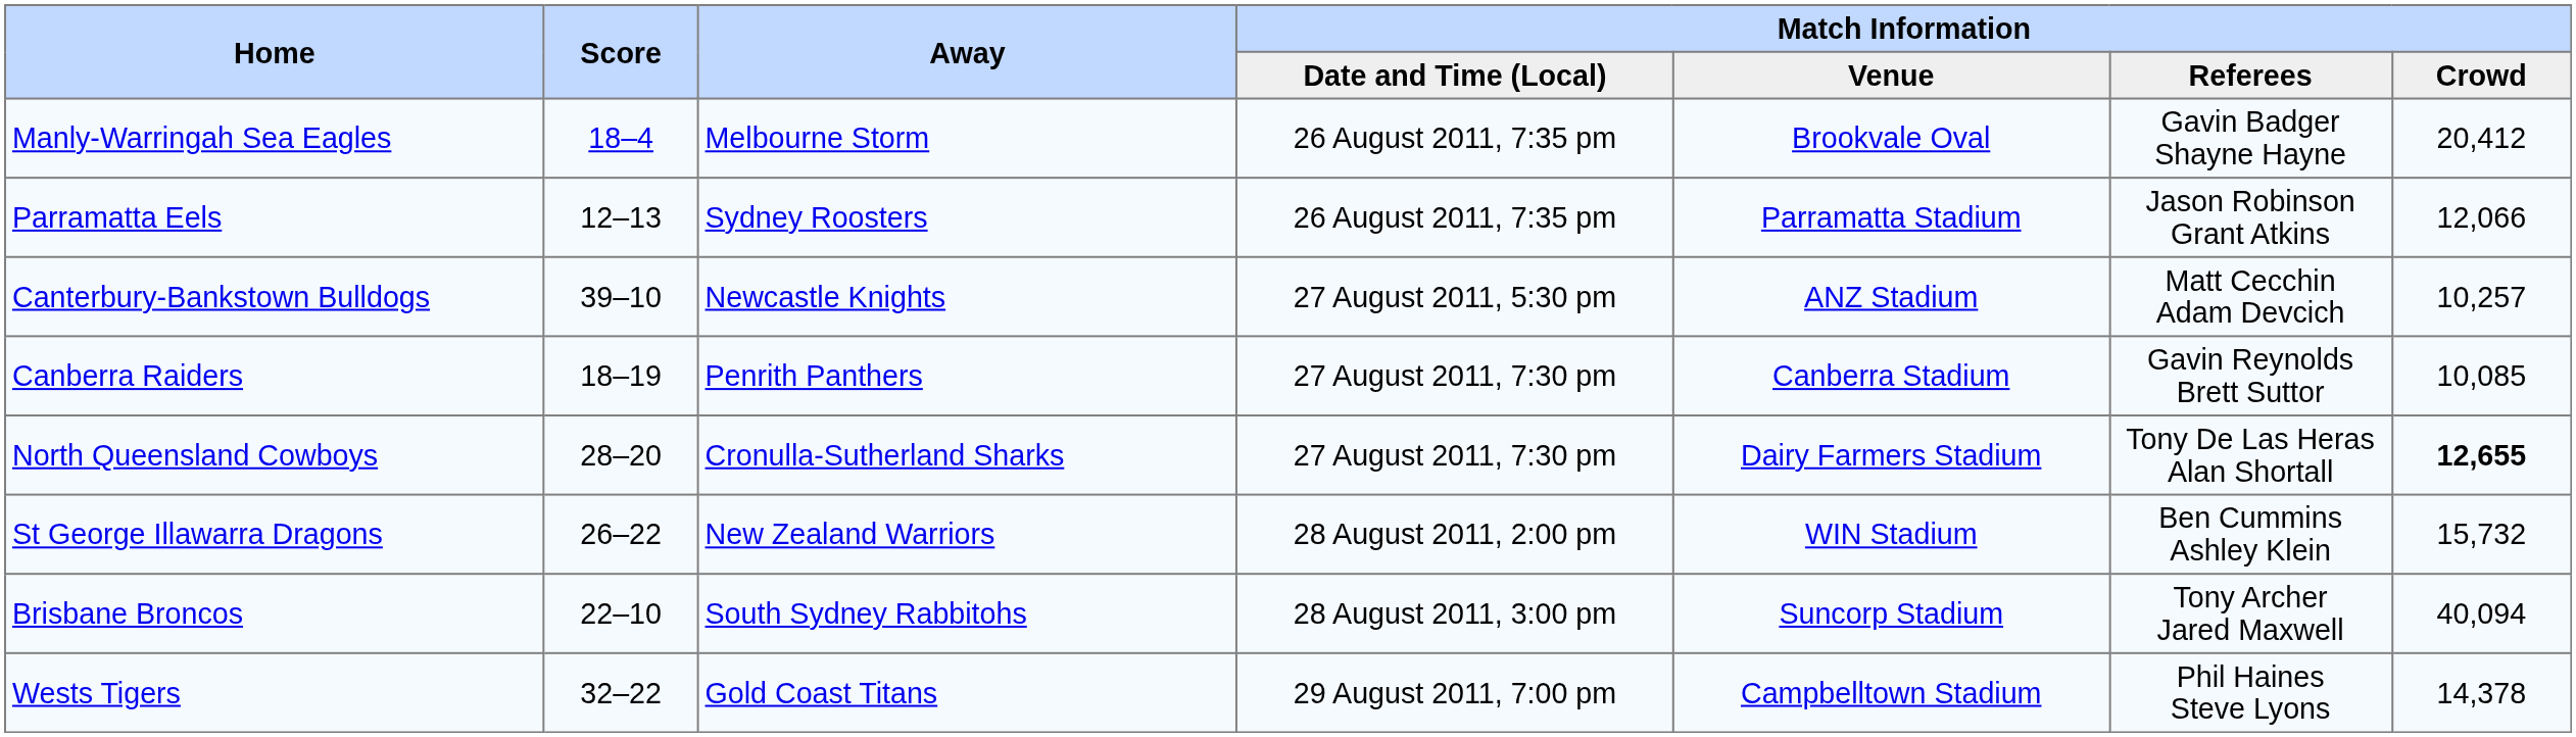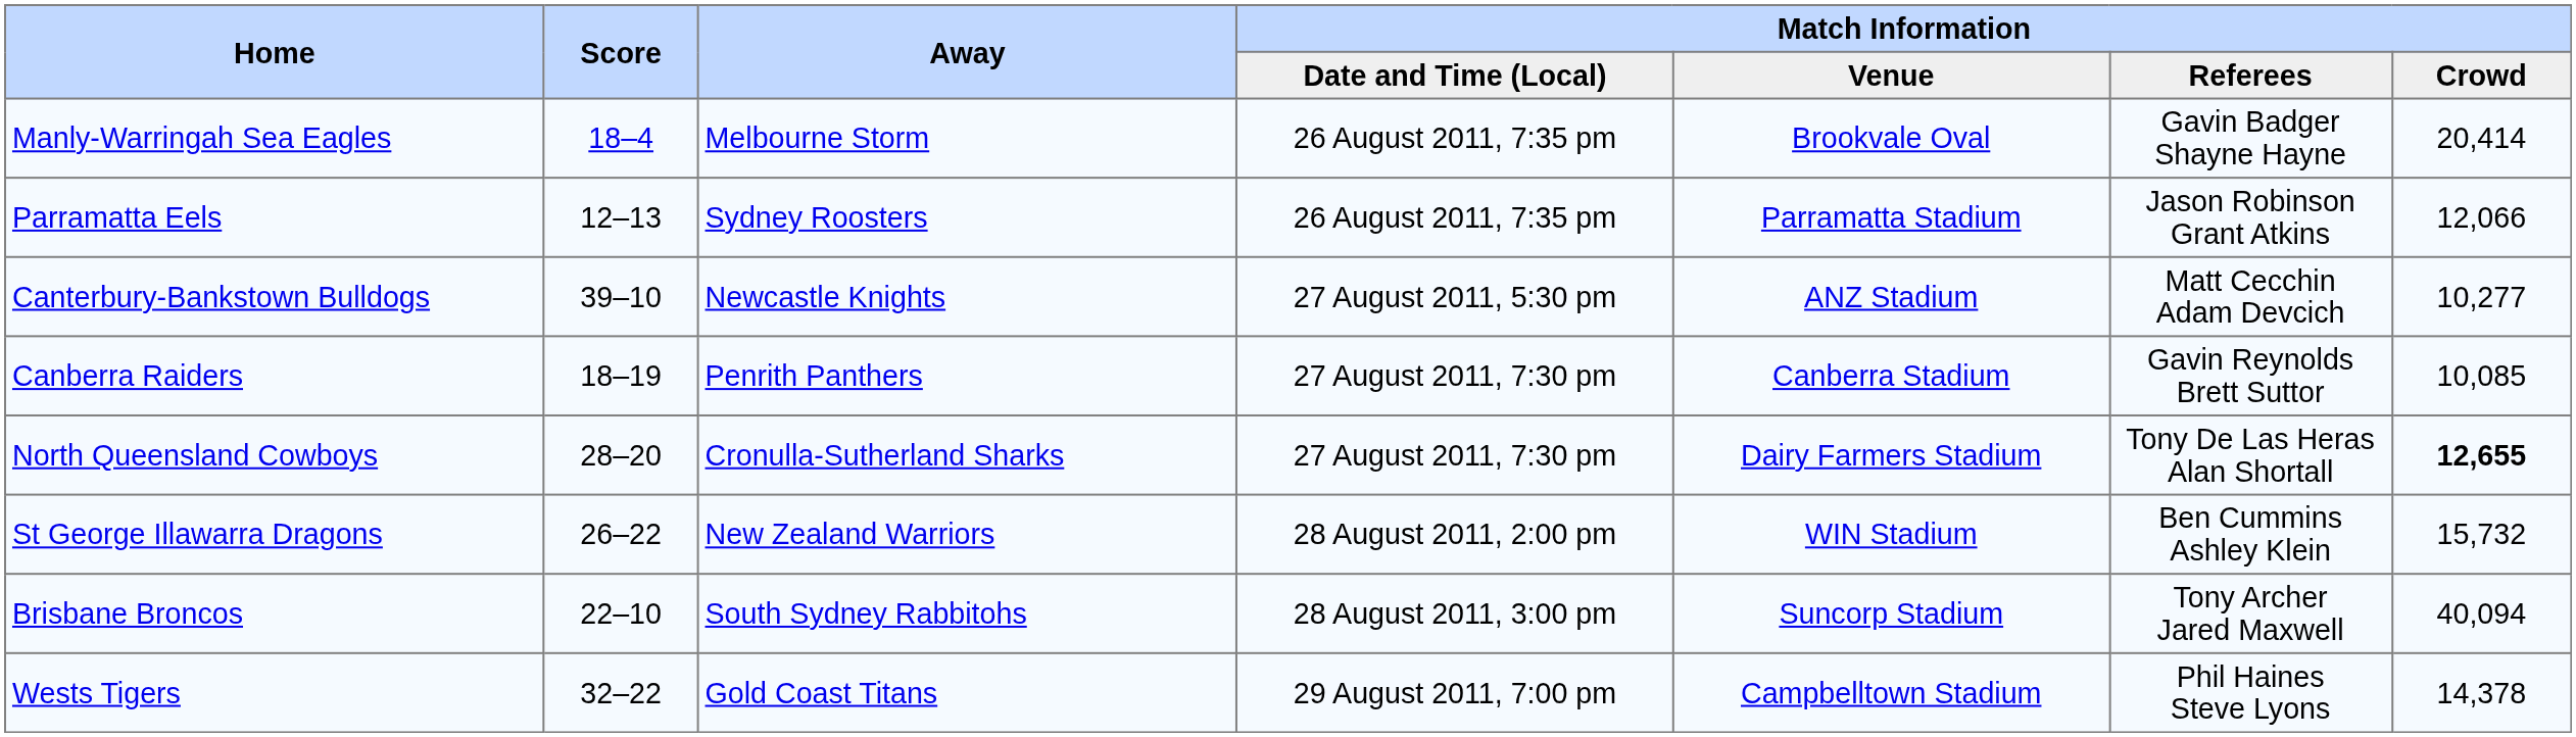Manly-Warringah Sea Eagles | Match Information / Crowd: 20,412 -> 20,414
Canterbury-Bankstown Bulldogs | Match Information / Crowd: 10,257 -> 10,277
